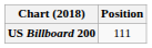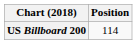US Billboard 200 | Position: 111 -> 114
